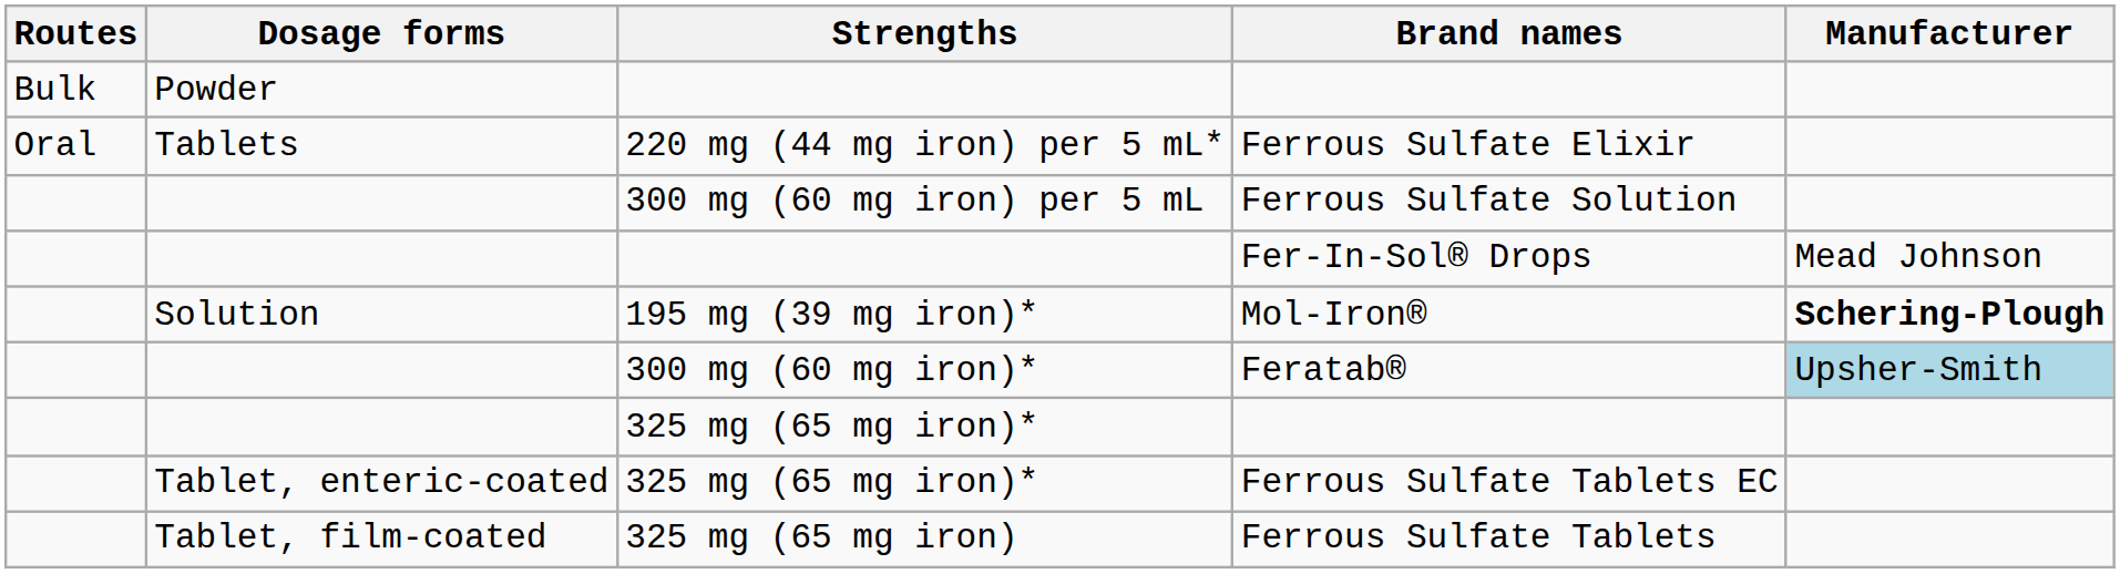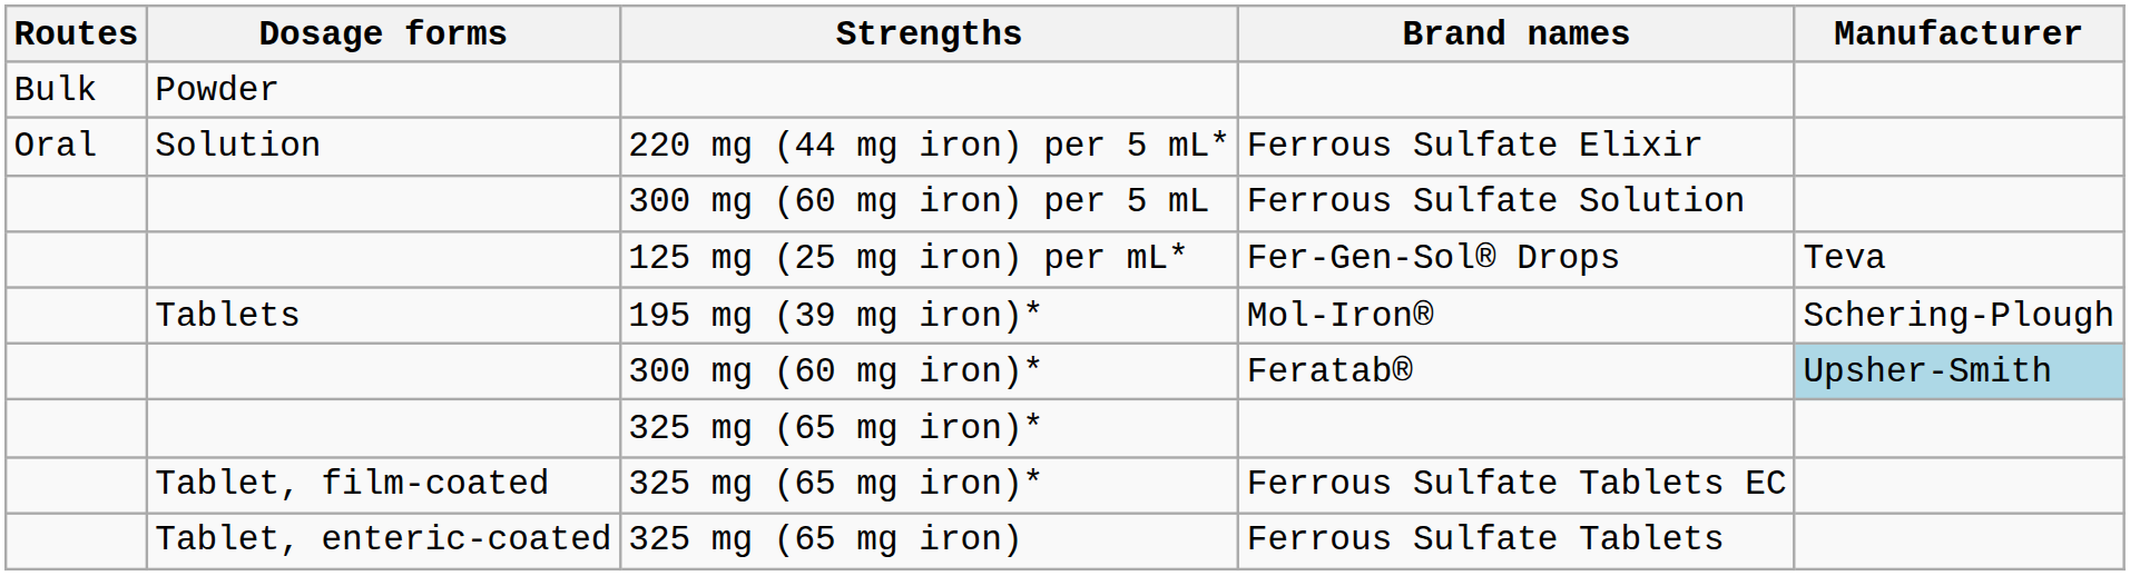Ferrous Sulfate Elixir | Dosage forms: Tablets -> Solution
+ row: 125 mg (25 mg iron) per mL* | Fer-Gen-Sol® Drops | Teva
- row: Fer-In-Sol® Drops | Mead Johnson
Mol-Iron® | Dosage forms: Solution -> Tablets
Mol-Iron® | Manufacturer: bold -> normal
Ferrous Sulfate Tablets EC | Dosage forms: Tablet, enteric-coated -> Tablet, film-coated
Ferrous Sulfate Tablets | Dosage forms: Tablet, film-coated -> Tablet, enteric-coated
